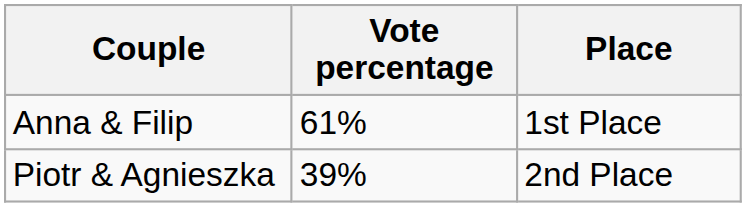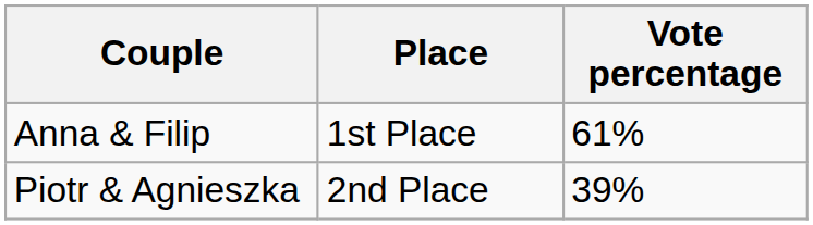columns swapped: Vote percentage <-> Place
